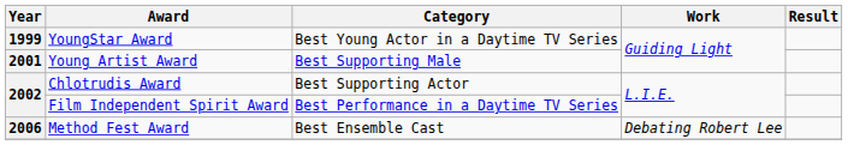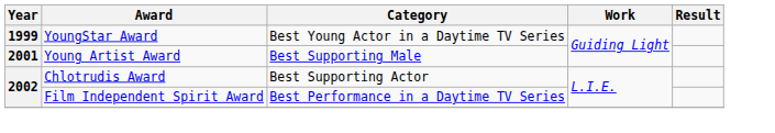- row: 2006 | Method Fest Award | Best Ensemble Cast | Debating Robert Lee
